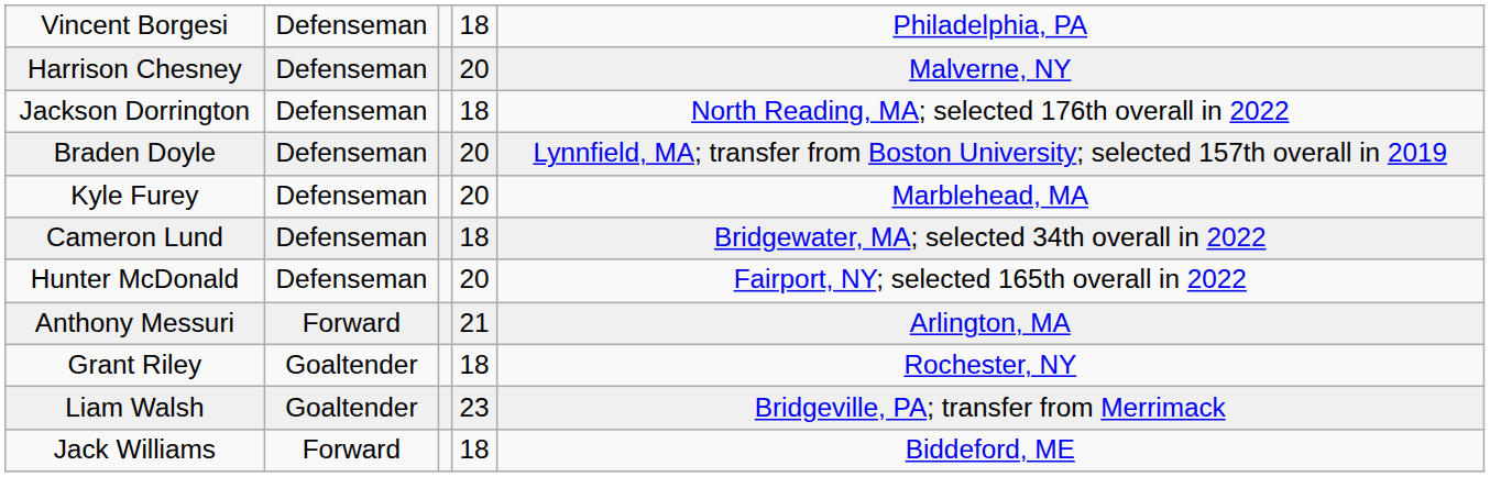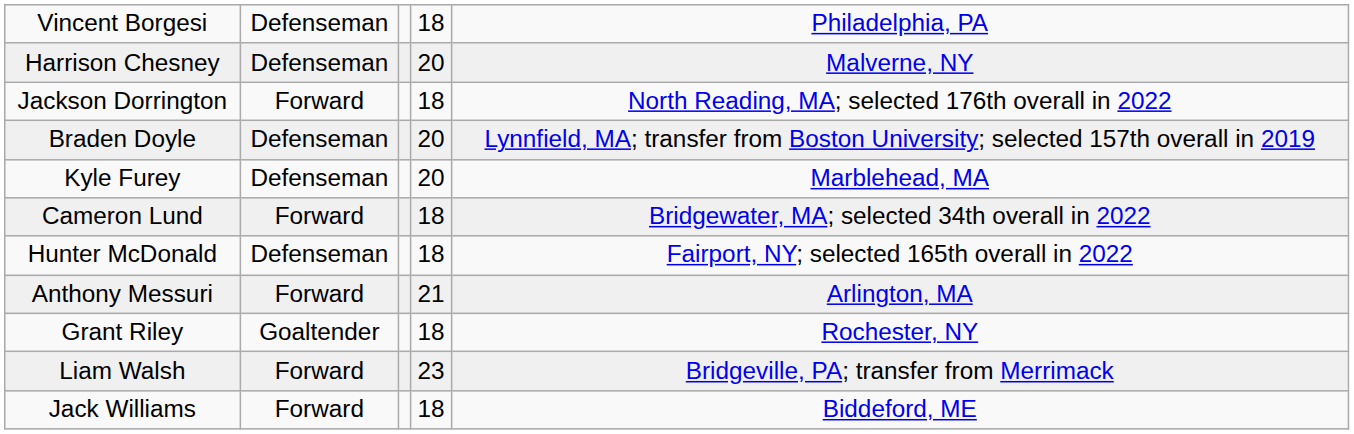Jackson Dorrington | column 2: Defenseman -> Forward
Cameron Lund | column 2: Defenseman -> Forward
Hunter McDonald | column 4: 20 -> 18
Liam Walsh | column 2: Goaltender -> Forward
